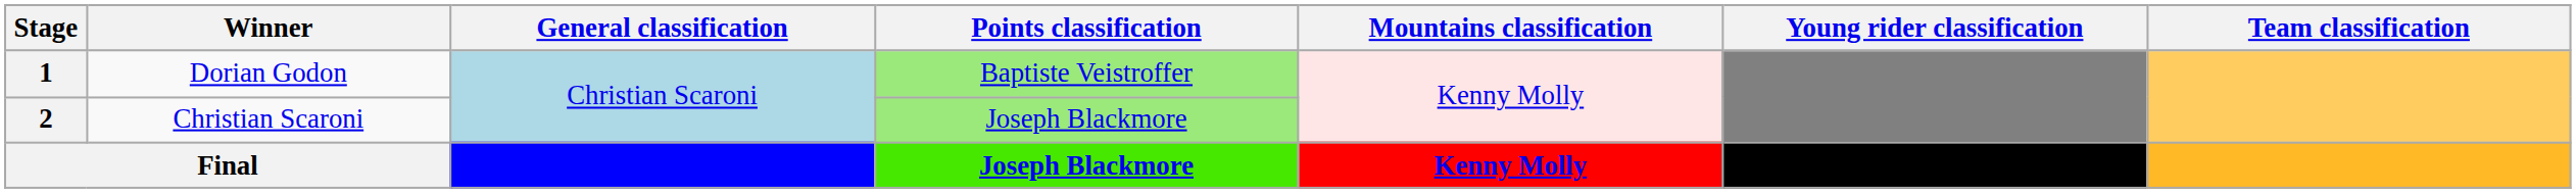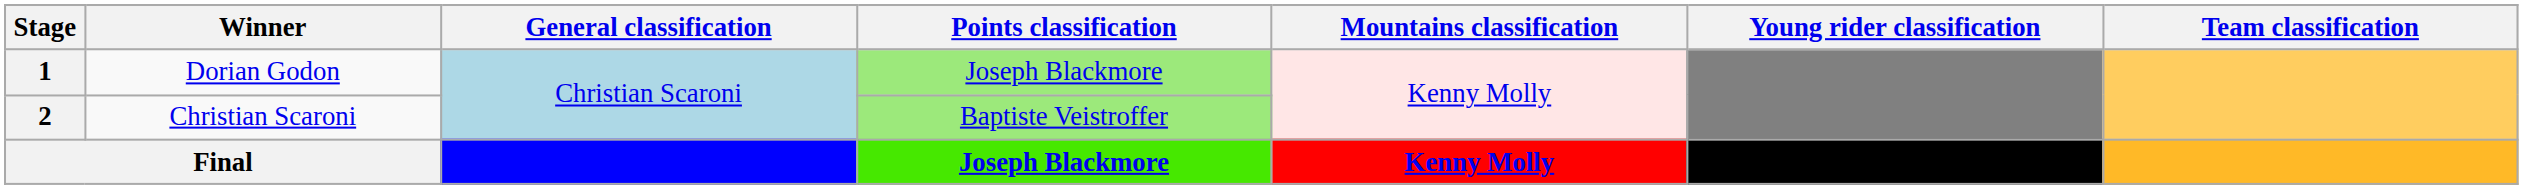1 | Points classification: Baptiste Veistroffer -> Joseph Blackmore
2 | Points classification: Joseph Blackmore -> Baptiste Veistroffer
